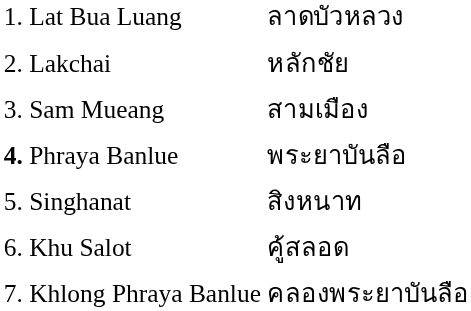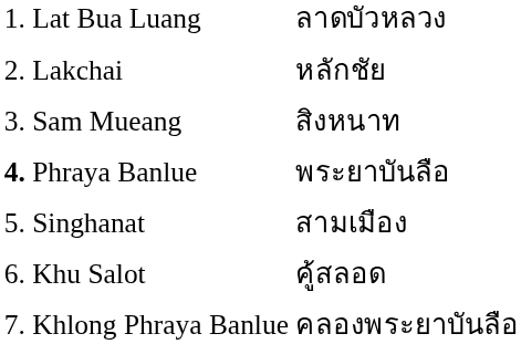Sam Mueang | column 3: สามเมือง -> สิงหนาท
Singhanat | column 3: สิงหนาท -> สามเมือง
